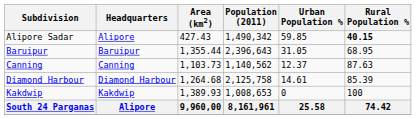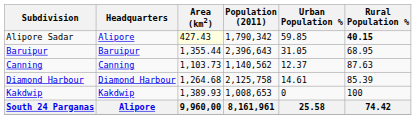Alipore Sadar | Area (km2): no background -> lightyellow background
Alipore Sadar | Population (2011): 1,490,342 -> 1,790,342
